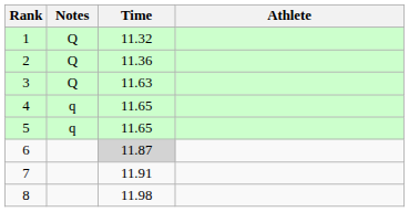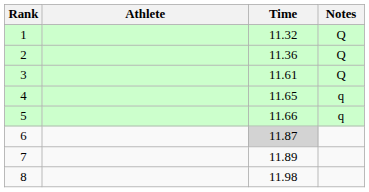columns swapped: Athlete <-> Notes
3 | Time: 11.63 -> 11.61
5 | Time: 11.65 -> 11.66
7 | Time: 11.91 -> 11.89
